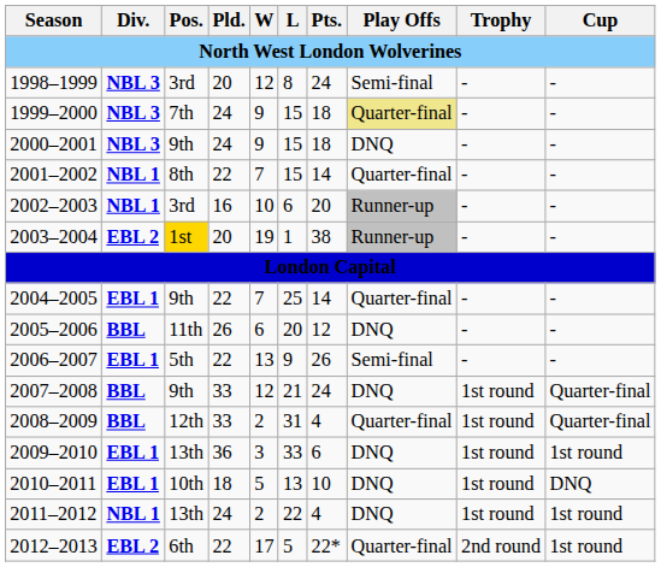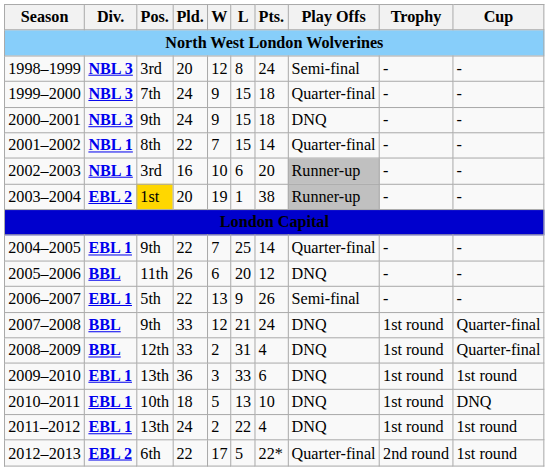1999–2000 | Play Offs: khaki background -> no background
2008–2009 | Play Offs: Quarter-final -> DNQ
2011–2012 | Div.: NBL 1 -> EBL 1
